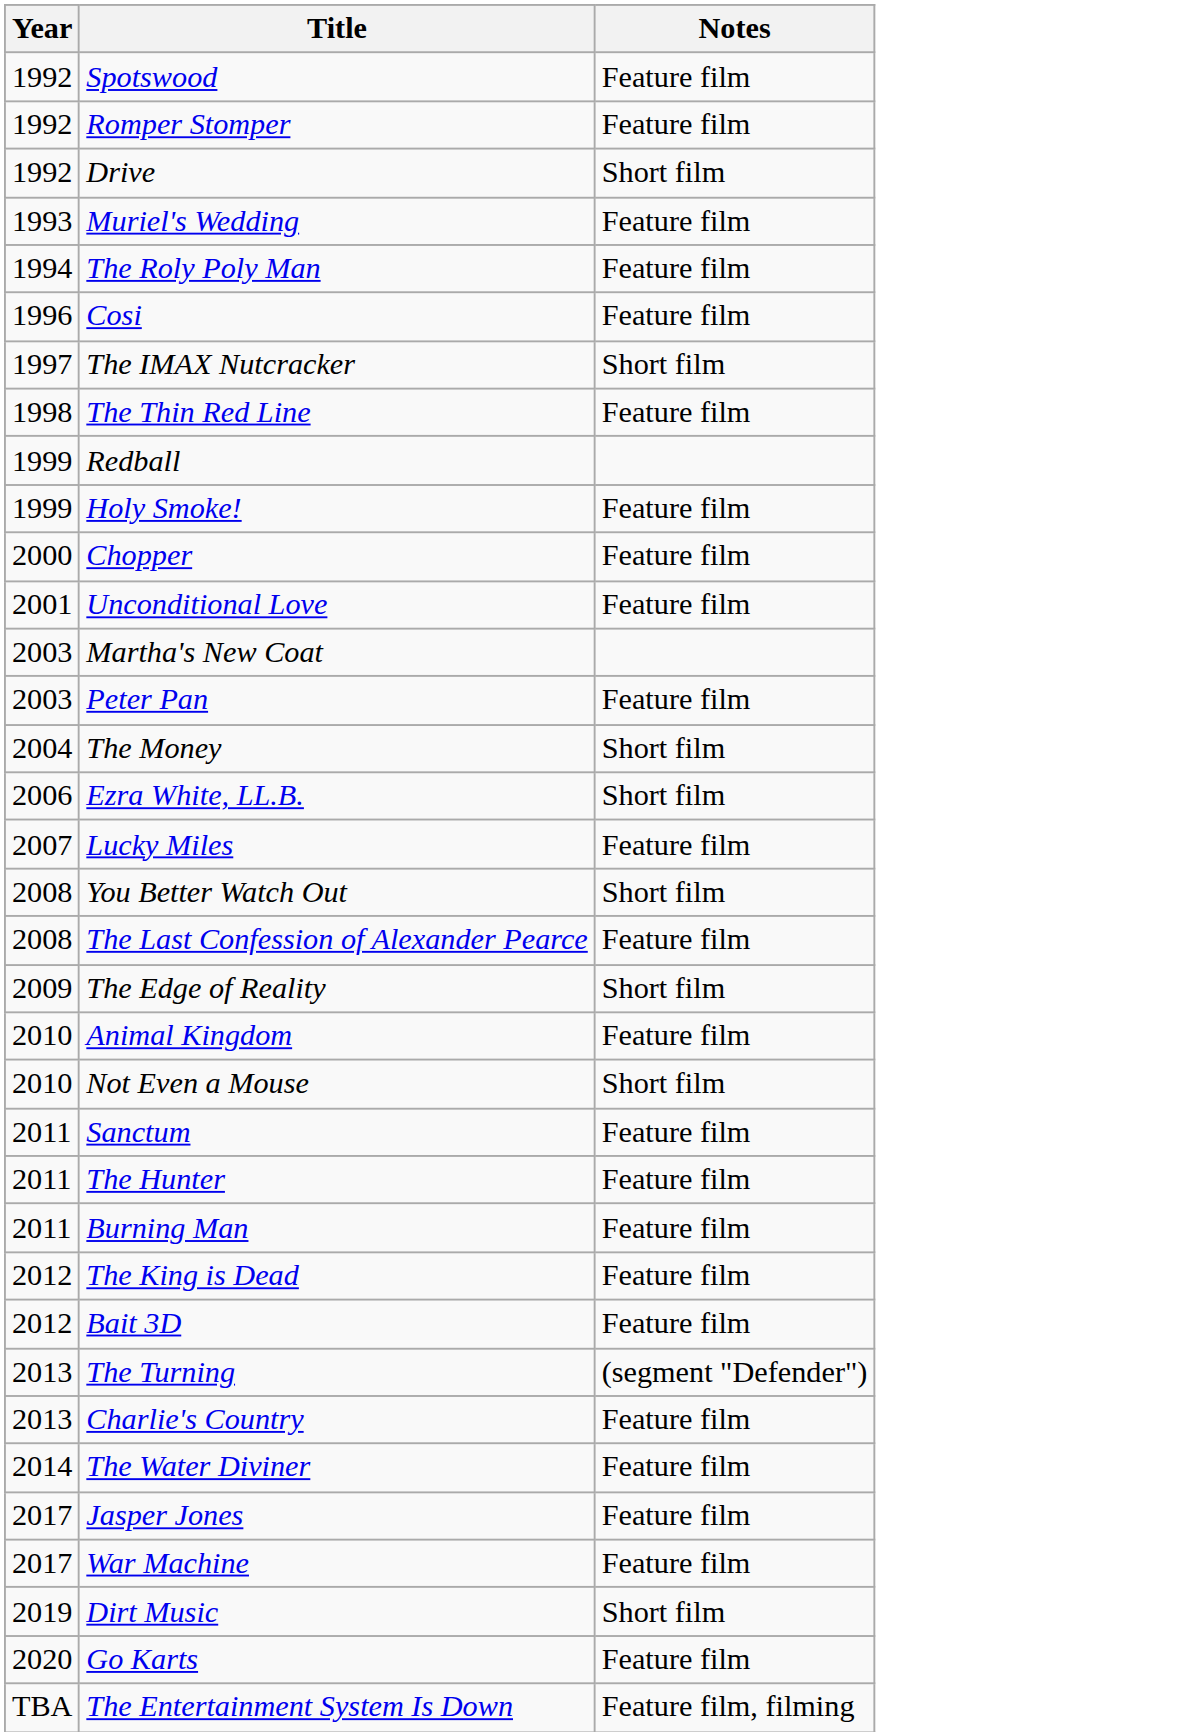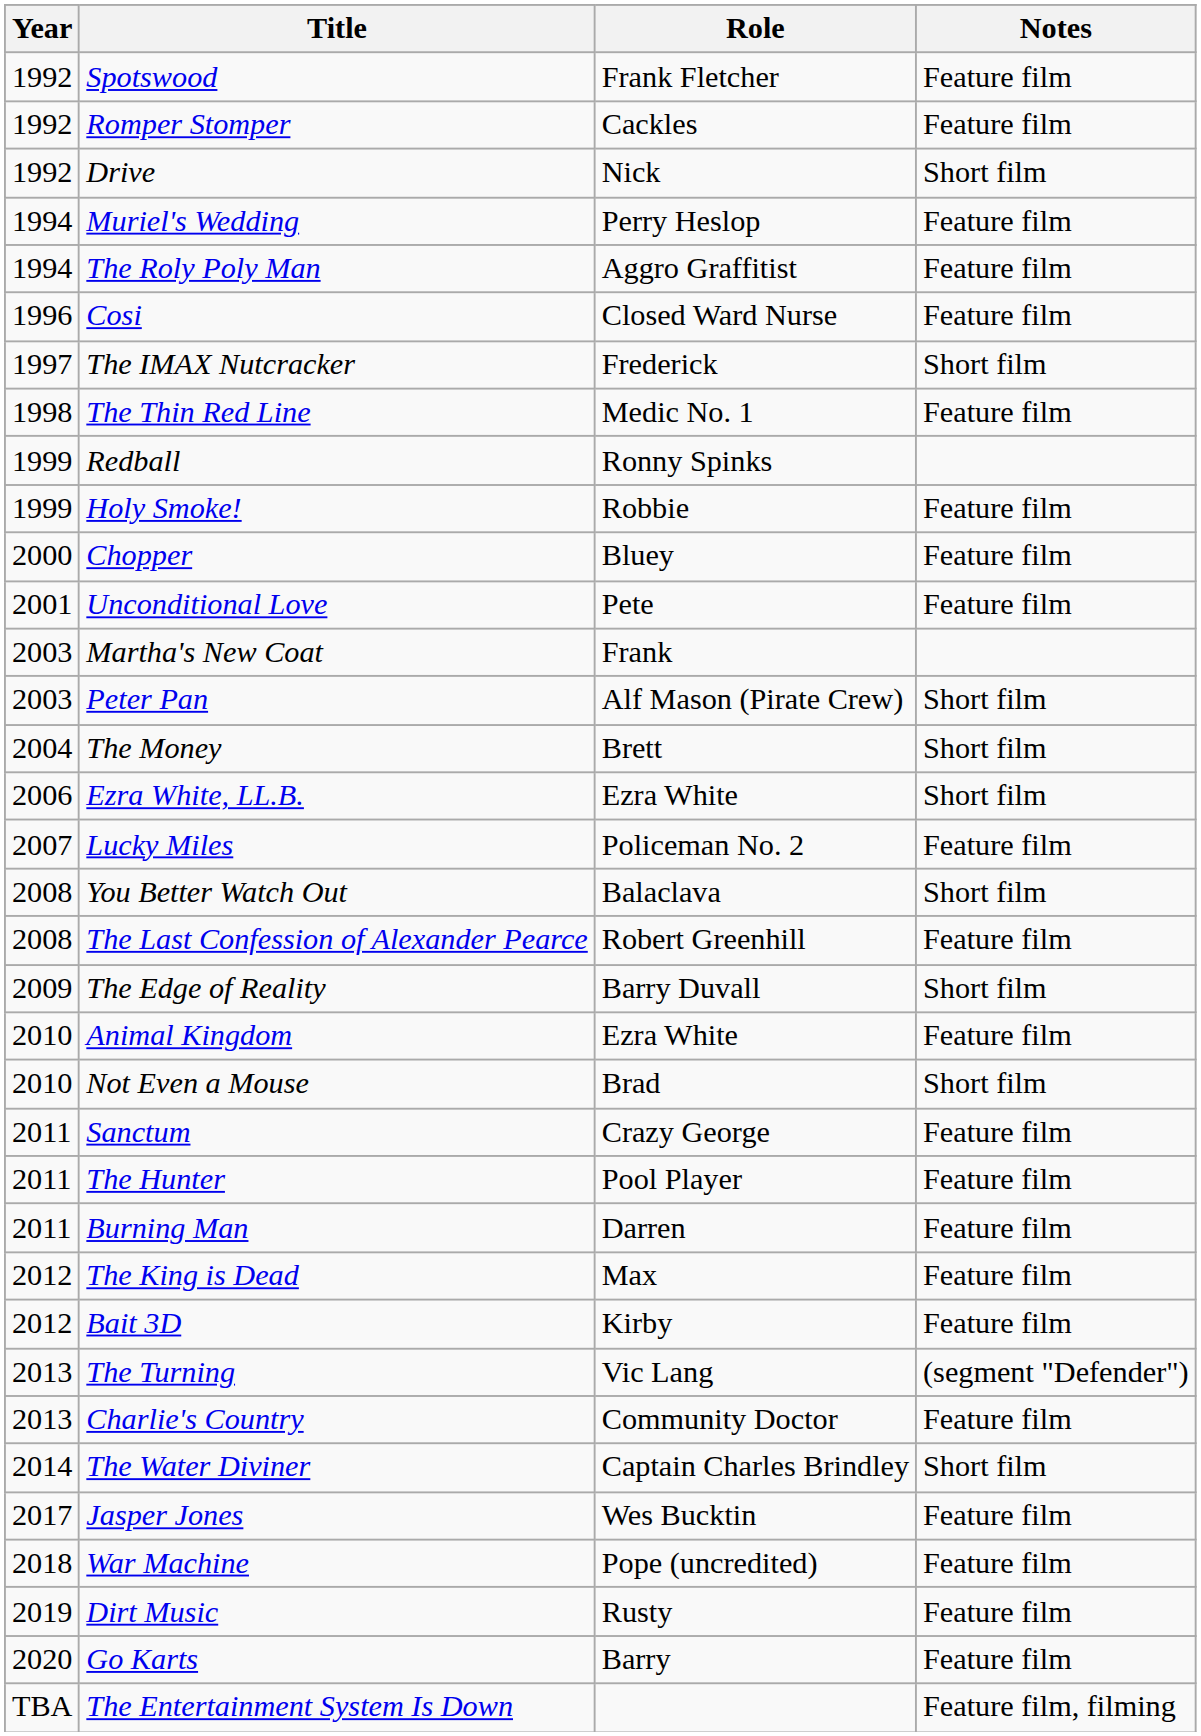+ column: Role | Frank Fletcher | Cackles | Nick | Perry Heslop | Aggro Graffitist | Closed Ward Nurse | Frederick | Medic No. 1 | Ronny Spinks | Robbie | Bluey | Pete | Frank | Alf Mason (Pirate Crew) | Brett | Ezra White | Policeman No. 2 | Balaclava | Robert Greenhill | Barry Duvall | Ezra White | Brad | Crazy George | Pool Player | Darren | Max | Kirby | Vic Lang | Community Doctor | Captain Charles Brindley | Wes Bucktin | Pope (uncredited) | Rusty | Barry
Muriel's Wedding | Year: 1993 -> 1994
Peter Pan | Notes: Feature film -> Short film
The Water Diviner | Notes: Feature film -> Short film
War Machine | Year: 2017 -> 2018
Dirt Music | Notes: Short film -> Feature film
